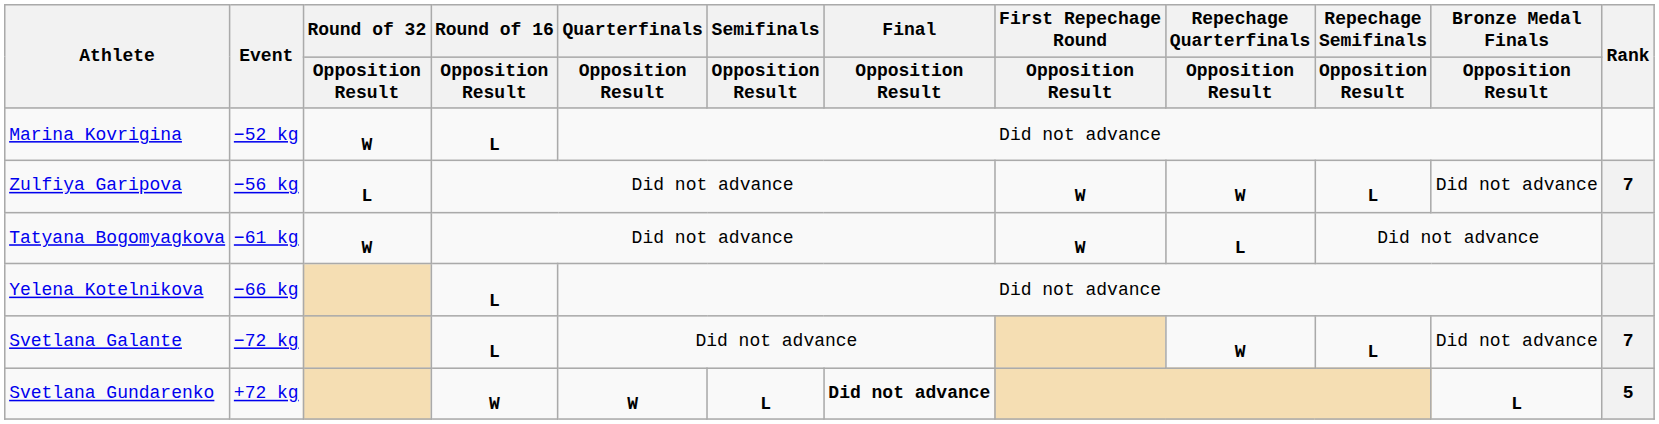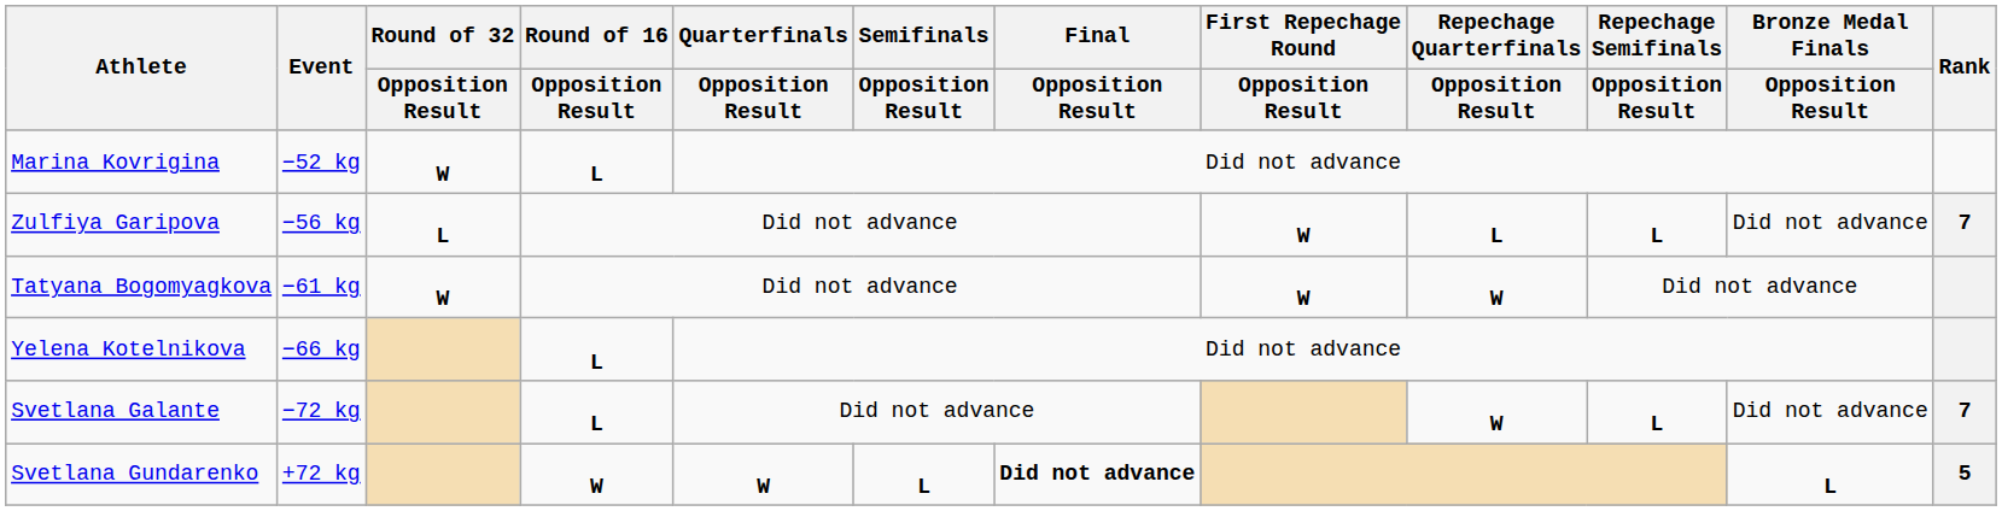Zulfiya Garipova | Repechage Quarterfinals / Opposition Result: W -> L
Tatyana Bogomyagkova | Repechage Quarterfinals / Opposition Result: L -> W
